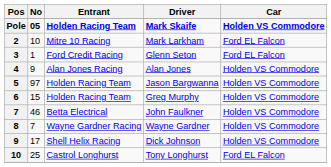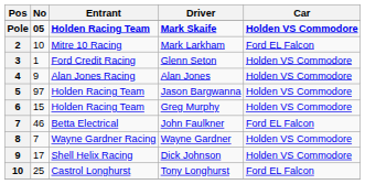Glenn Seton | Car: Ford EL Falcon -> Holden VS Commodore
John Faulkner | Car: Holden VS Commodore -> Ford EL Falcon
